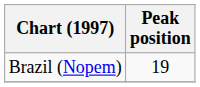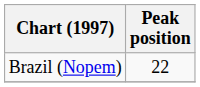Brazil (Nopem) | Peak position: 19 -> 22
